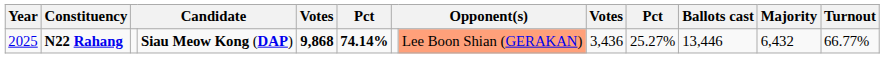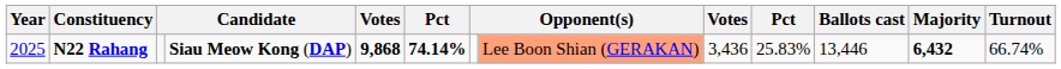N22 Rahang | column 10: 25.27% -> 25.83%
N22 Rahang | Majority: normal -> bold
N22 Rahang | Turnout: 66.77% -> 66.74%
